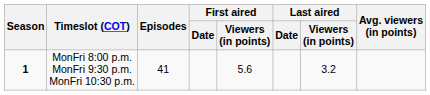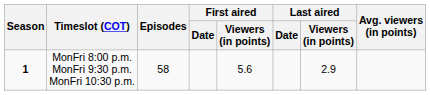MonFri 8:00 p.m. MonFri 9:30 p.m. MonFri 10:30 p.m. | Episodes: 41 -> 58
MonFri 8:00 p.m. MonFri 9:30 p.m. MonFri 10:30 p.m. | Last aired / Viewers (in points): 3.2 -> 2.9
